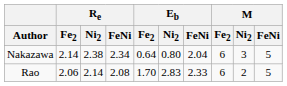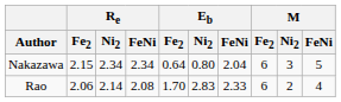Nakazawa | Re / Fe2: 2.14 -> 2.15
Nakazawa | Re / Ni2: 2.38 -> 2.34
Rao | M / FeNi: 5 -> 4
